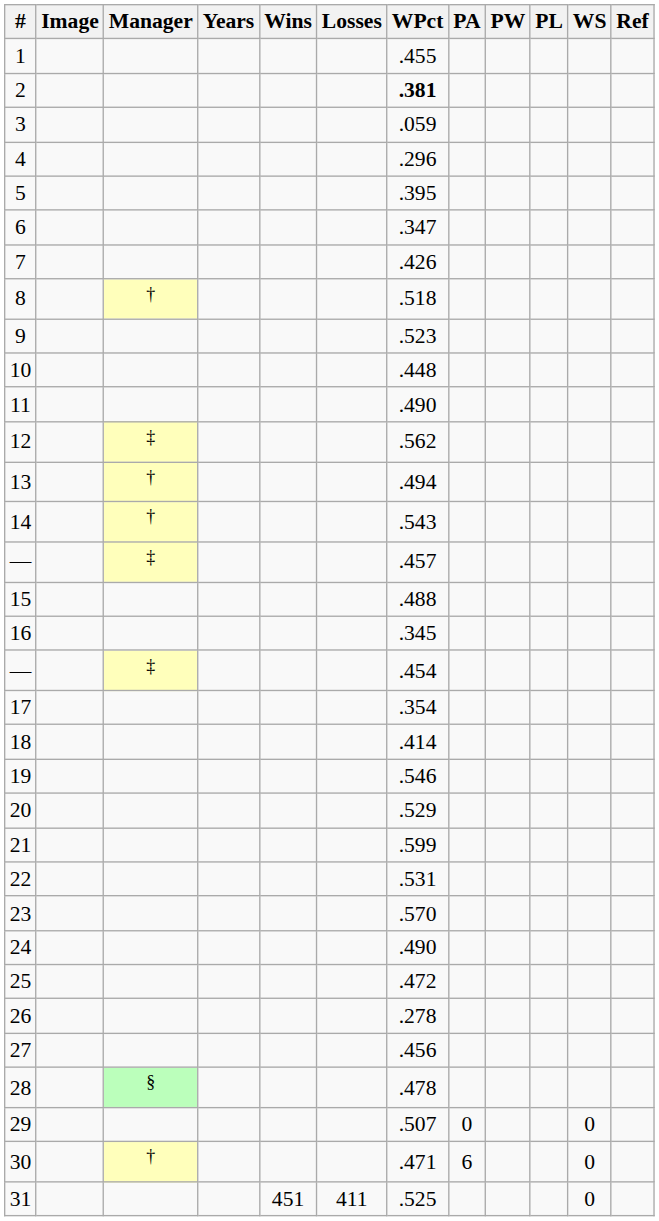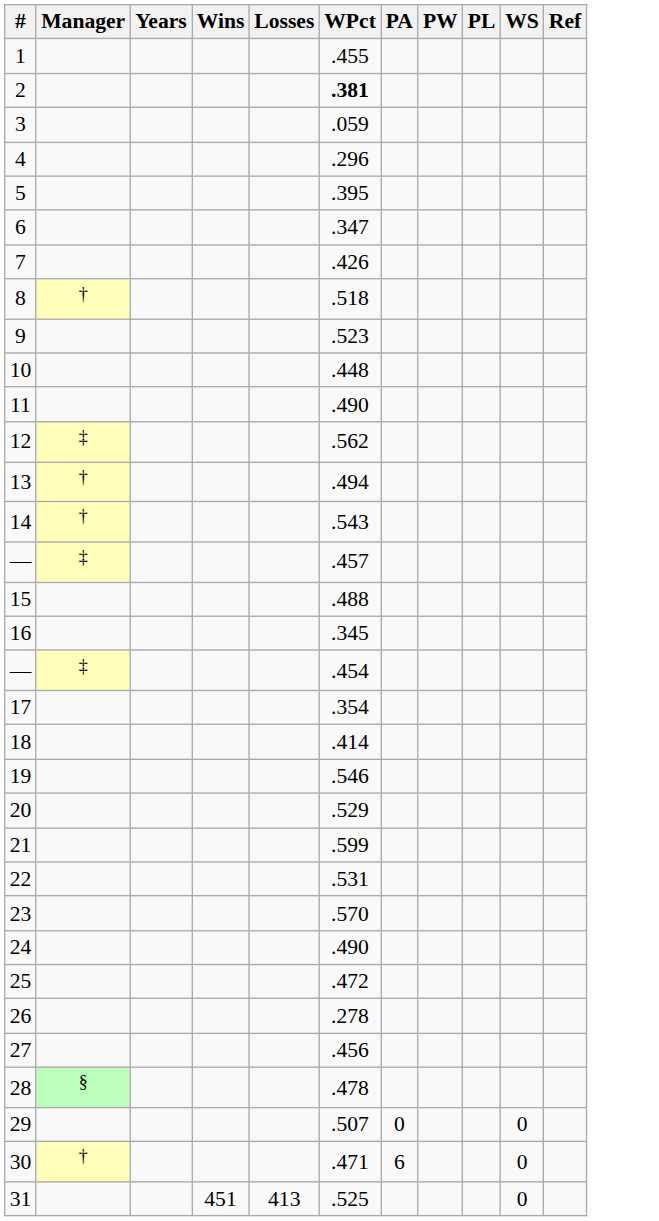- column: Image
31 | Losses: 411 -> 413
